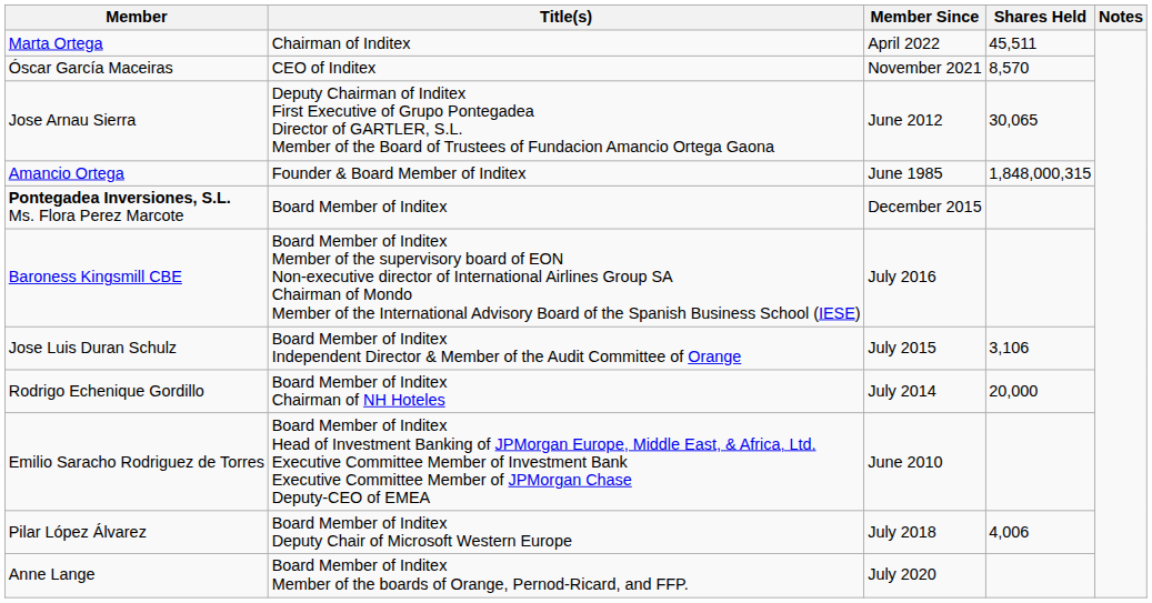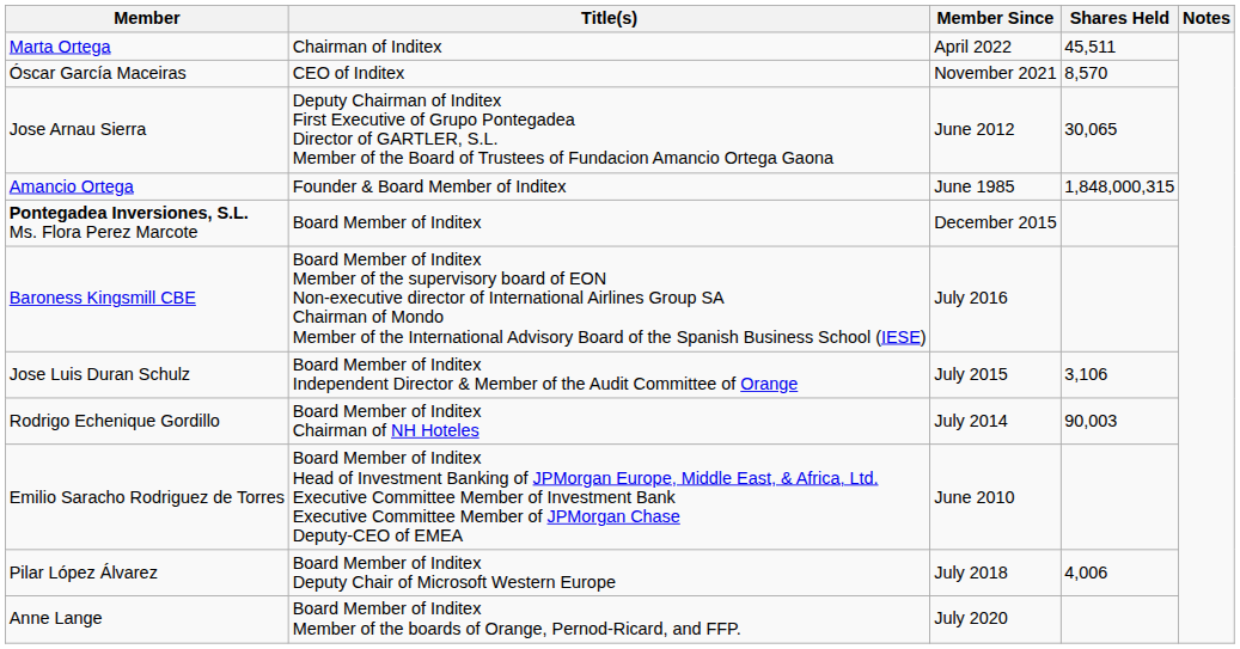Rodrigo Echenique Gordillo | Shares Held: 20,000 -> 90,003
